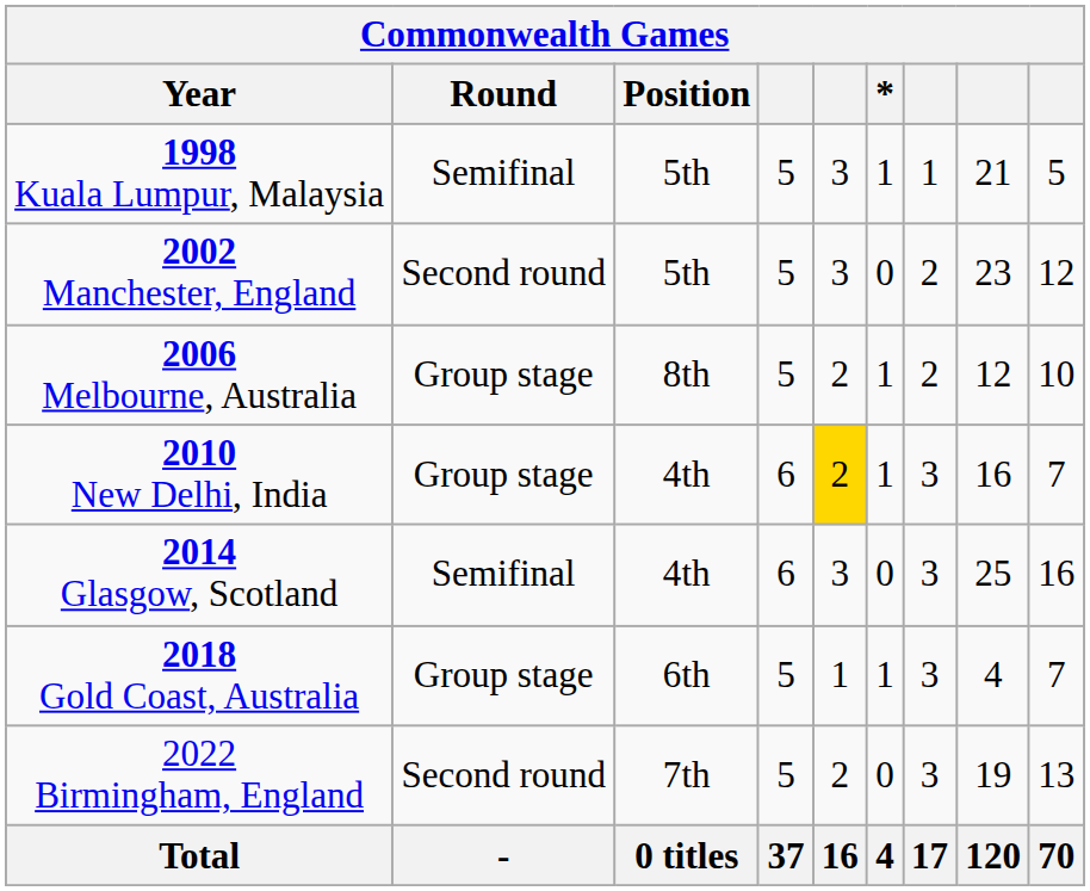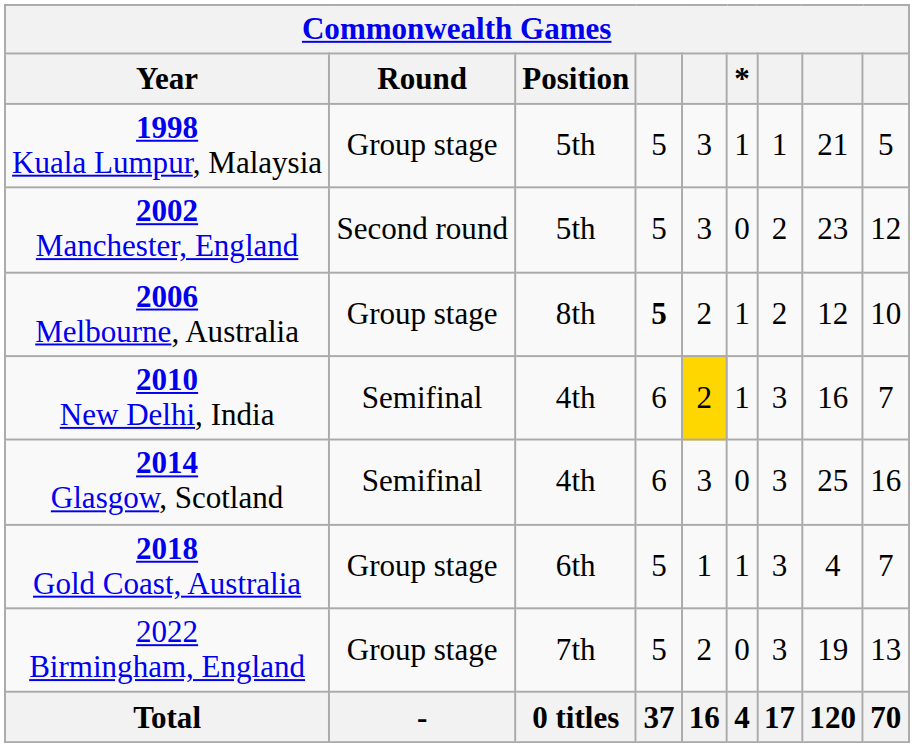1998 Kuala Lumpur, Malaysia | Round: Semifinal -> Group stage
2006 Melbourne, Australia | column 4: normal -> bold
2010 New Delhi, India | Round: Group stage -> Semifinal
2022 Birmingham, England | Round: Second round -> Group stage
